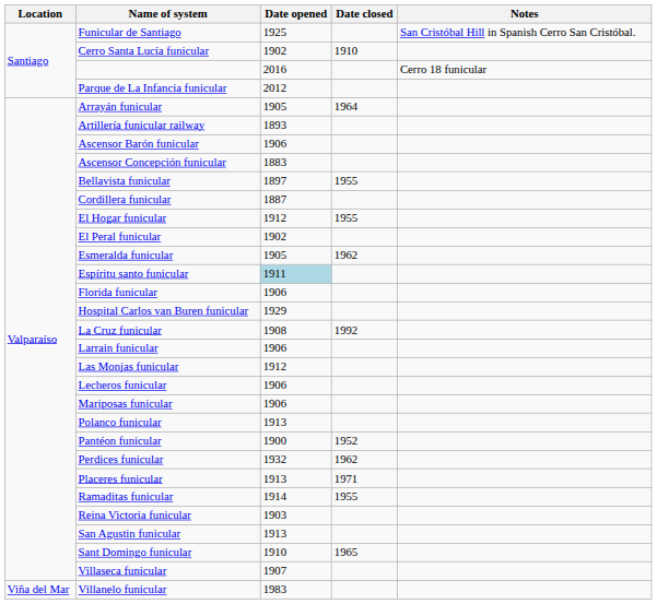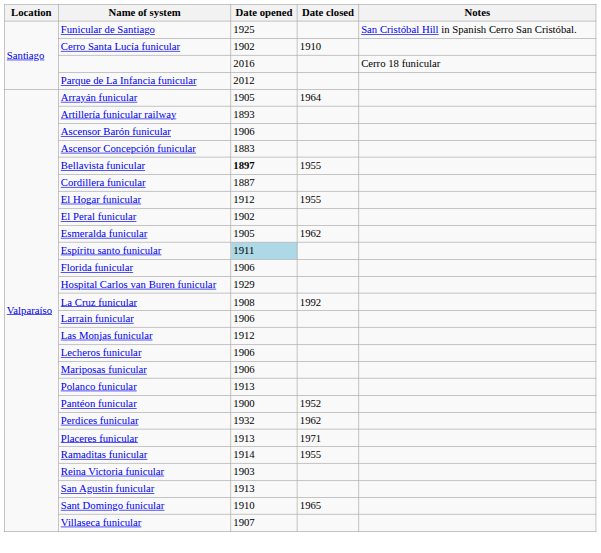Bellavista funicular | Date opened: normal -> bold
- row: Viña del Mar | Villanelo funicular | 1983
